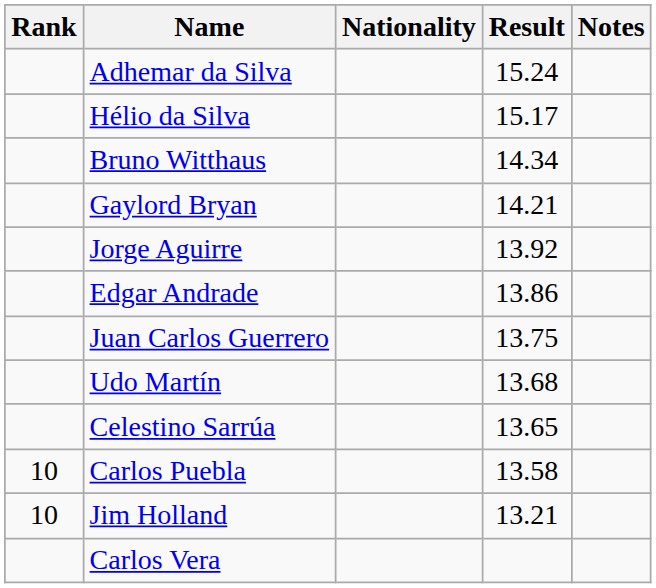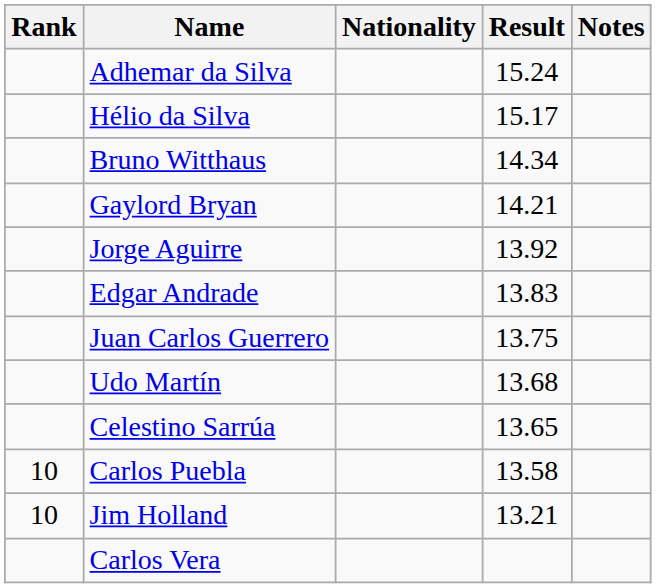Edgar Andrade | Result: 13.86 -> 13.83
